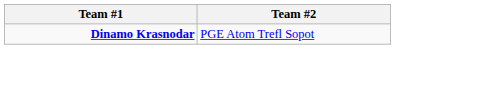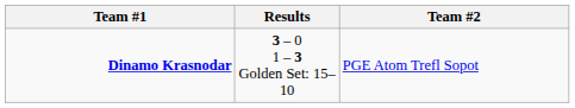+ column: Results | 3 – 0 1 – 3 Golden Set: 15–10
